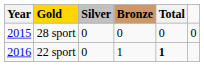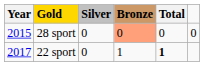28 sport | Bronze: no background -> lightsalmon background
22 sport | Year: 2016 -> 2017
